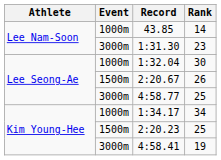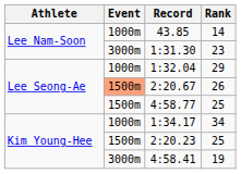1:32.04 | Rank: 30 -> 29
2:20.67 | Event: no background -> lightsalmon background
4:58.77 | Event: 3000m -> 1500m
